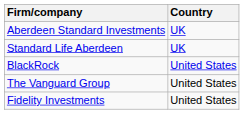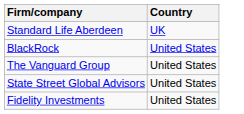- row: Aberdeen Standard Investments | UK
+ row: State Street Global Advisors | United States
